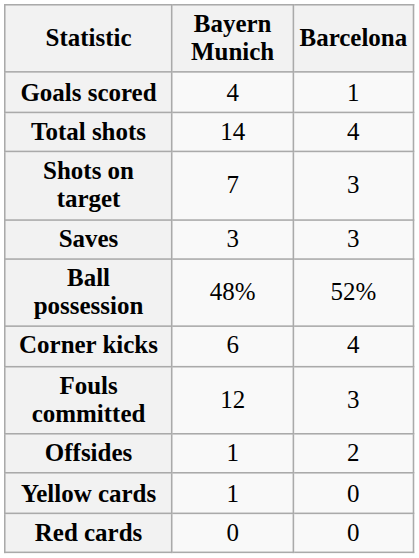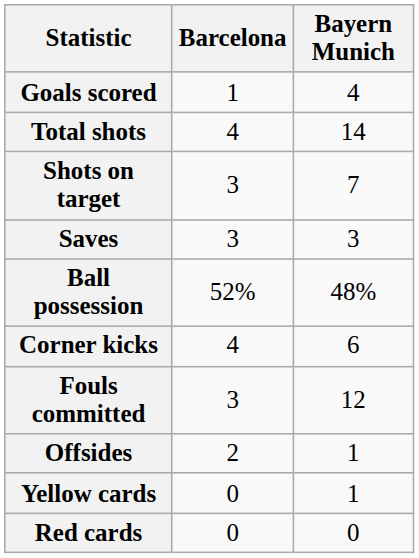columns swapped: Barcelona <-> Bayern Munich
